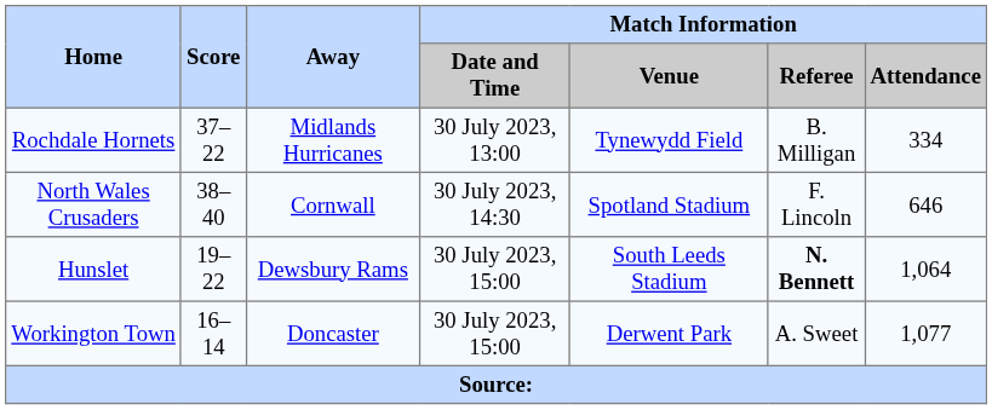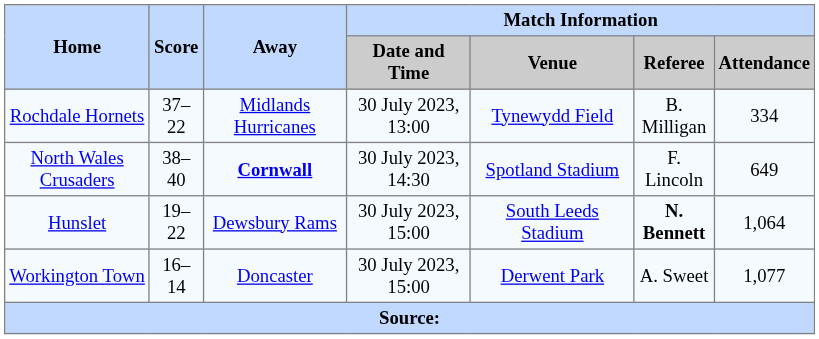North Wales Crusaders | Away: normal -> bold
North Wales Crusaders | Match Information / Attendance: 646 -> 649
